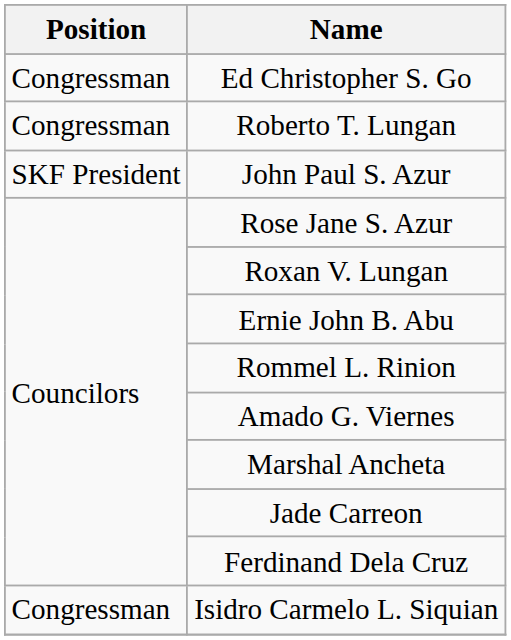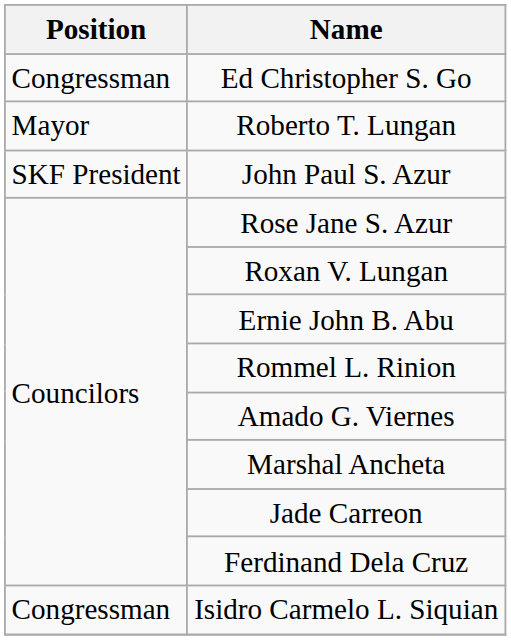Roberto T. Lungan | Position: Congressman -> Mayor
